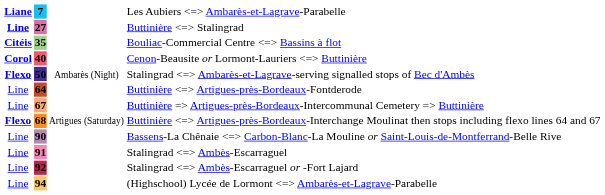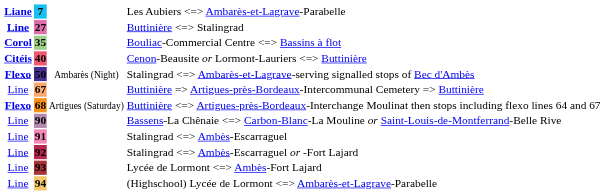Bouliac-Commercial Centre Bassins à flot | column 1: Citéis -> Corol
Cenon-Beausite or Lormont-Lauriers Buttinière | column 1: Corol -> Citéis
- row: Line | 64 | Buttinière Artigues-près-Bordeaux-Fontderode
+ row: Line | 93 | Lycée de Lormont Ambès-Fort Lajard
